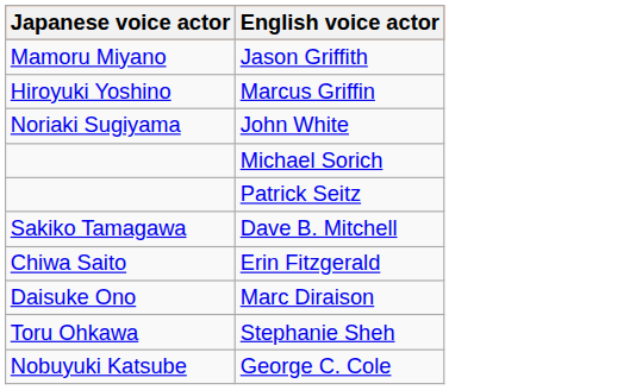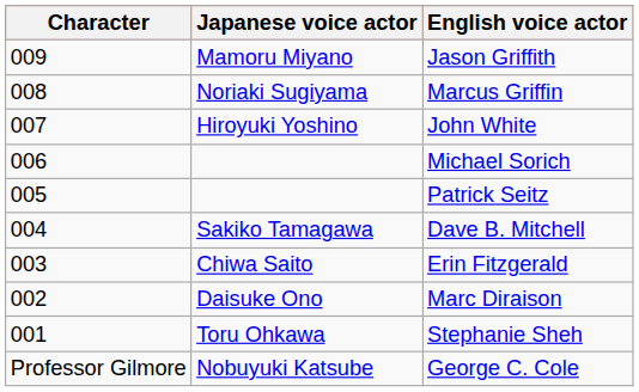+ column: Character | 009 | 008 | 007 | 006 | 005 | 004 | 003 | 002 | 001 | Professor Gilmore
Marcus Griffin | Japanese voice actor: Hiroyuki Yoshino -> Noriaki Sugiyama
John White | Japanese voice actor: Noriaki Sugiyama -> Hiroyuki Yoshino
